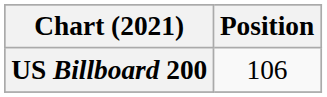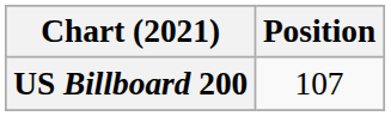US Billboard 200 | Position: 106 -> 107
